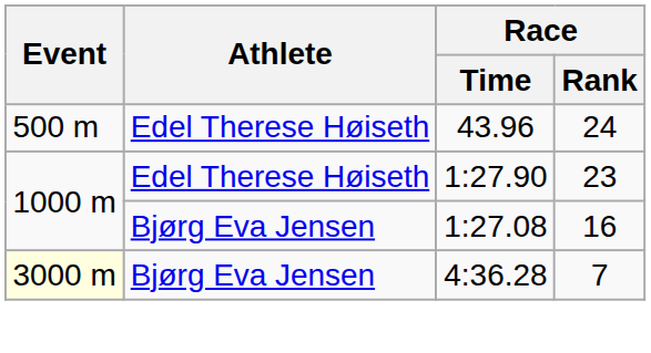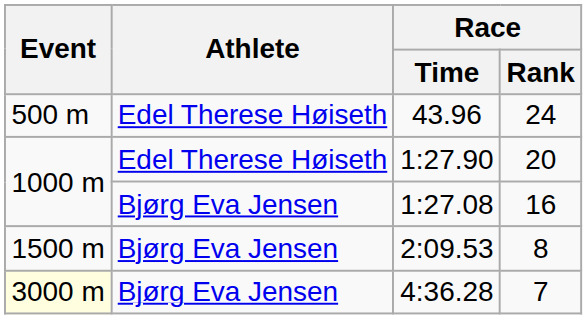1:27.90 | Race / Rank: 23 -> 20
+ row: 1500 m | Bjørg Eva Jensen | 2:09.53 | 8
